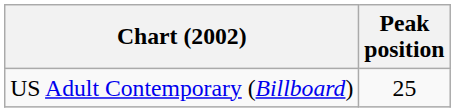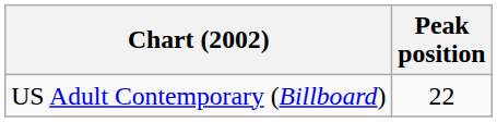US Adult Contemporary (Billboard) | Peak position: 25 -> 22
